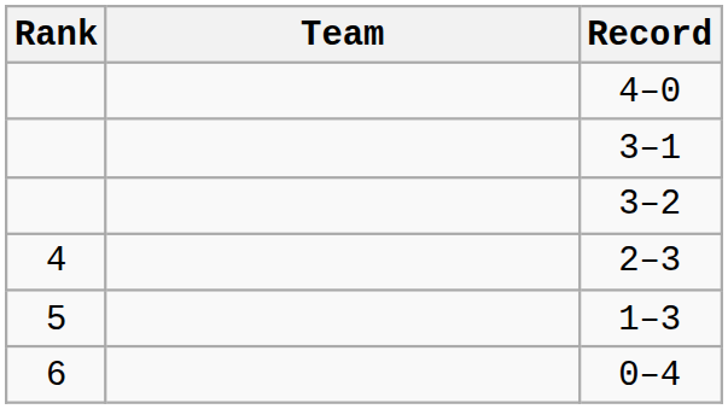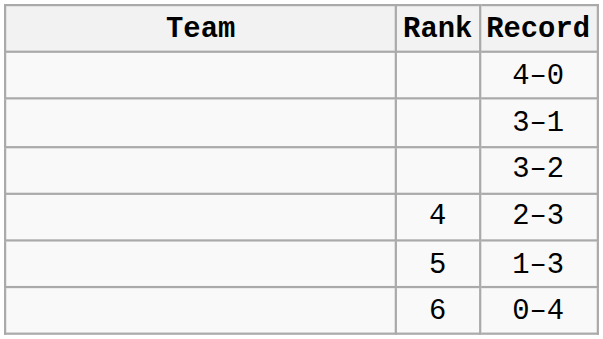columns swapped: Rank <-> Team
